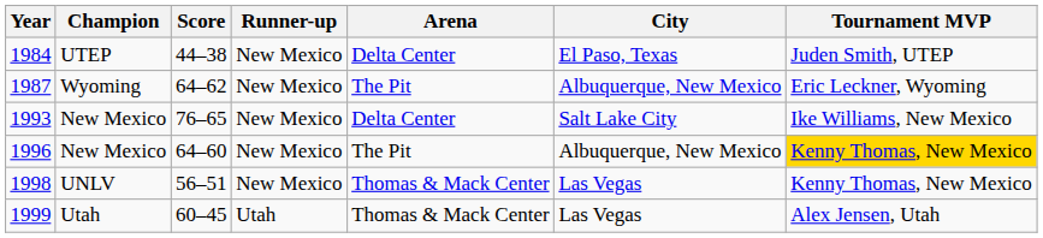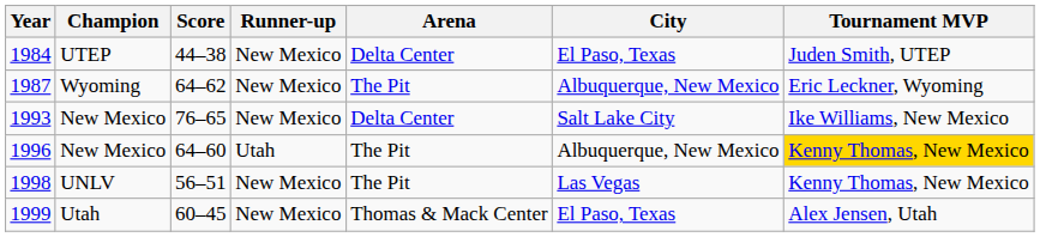1996 | Runner-up: New Mexico -> Utah
1998 | Arena: Thomas & Mack Center -> The Pit
1999 | Runner-up: Utah -> New Mexico
1999 | City: Las Vegas -> El Paso, Texas
